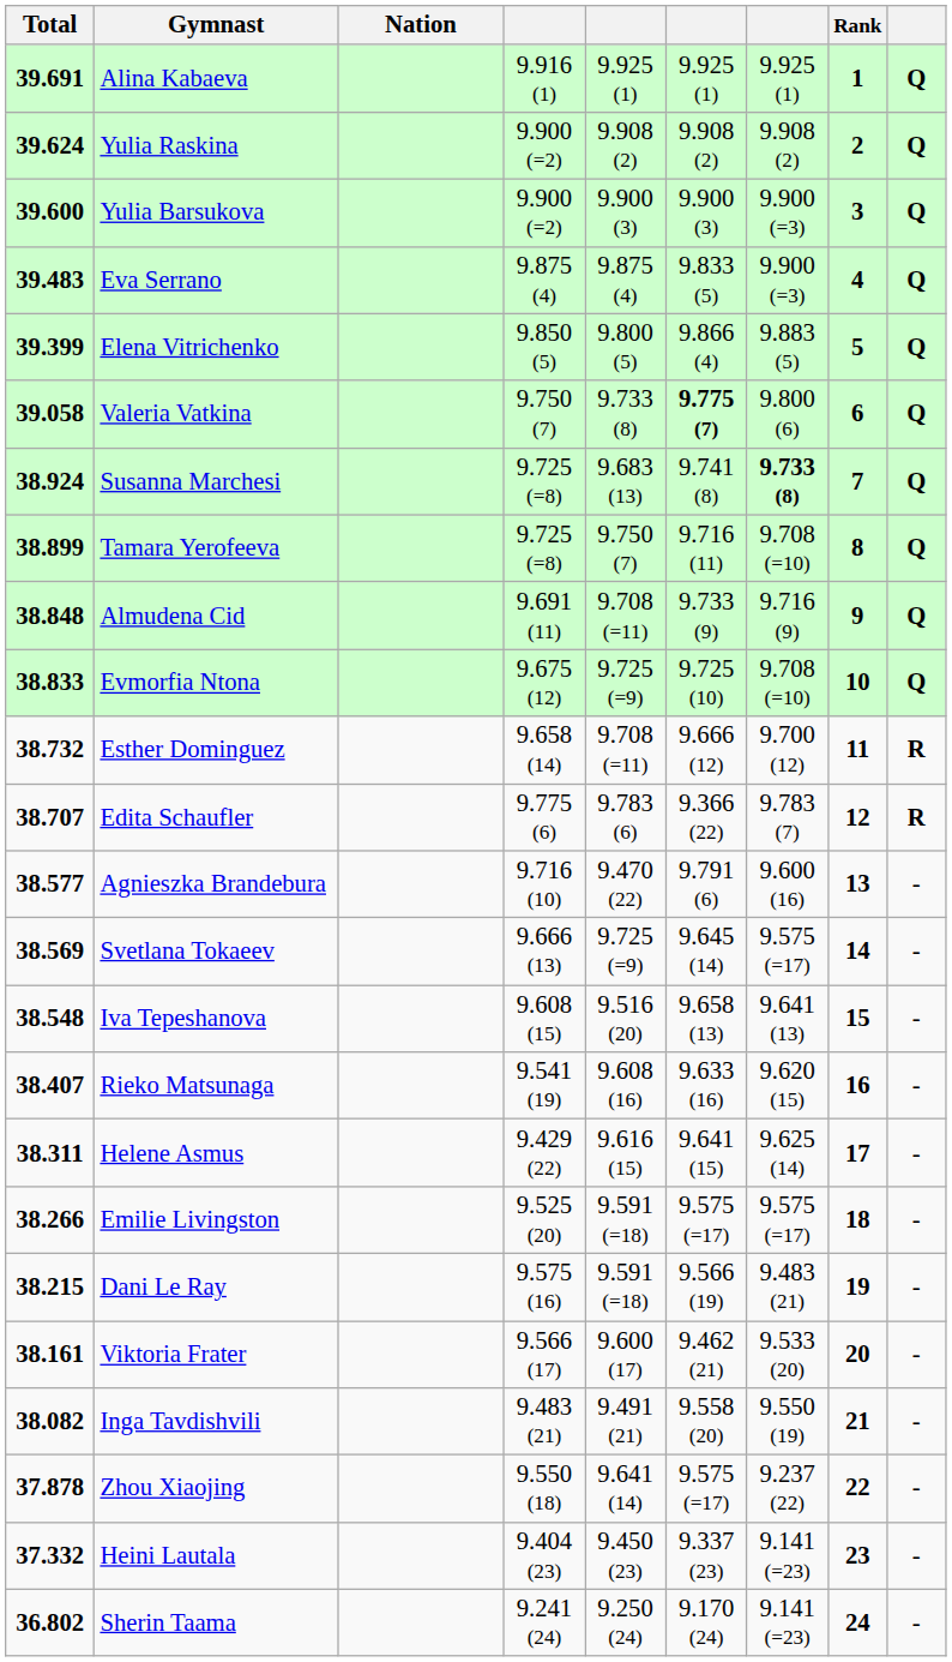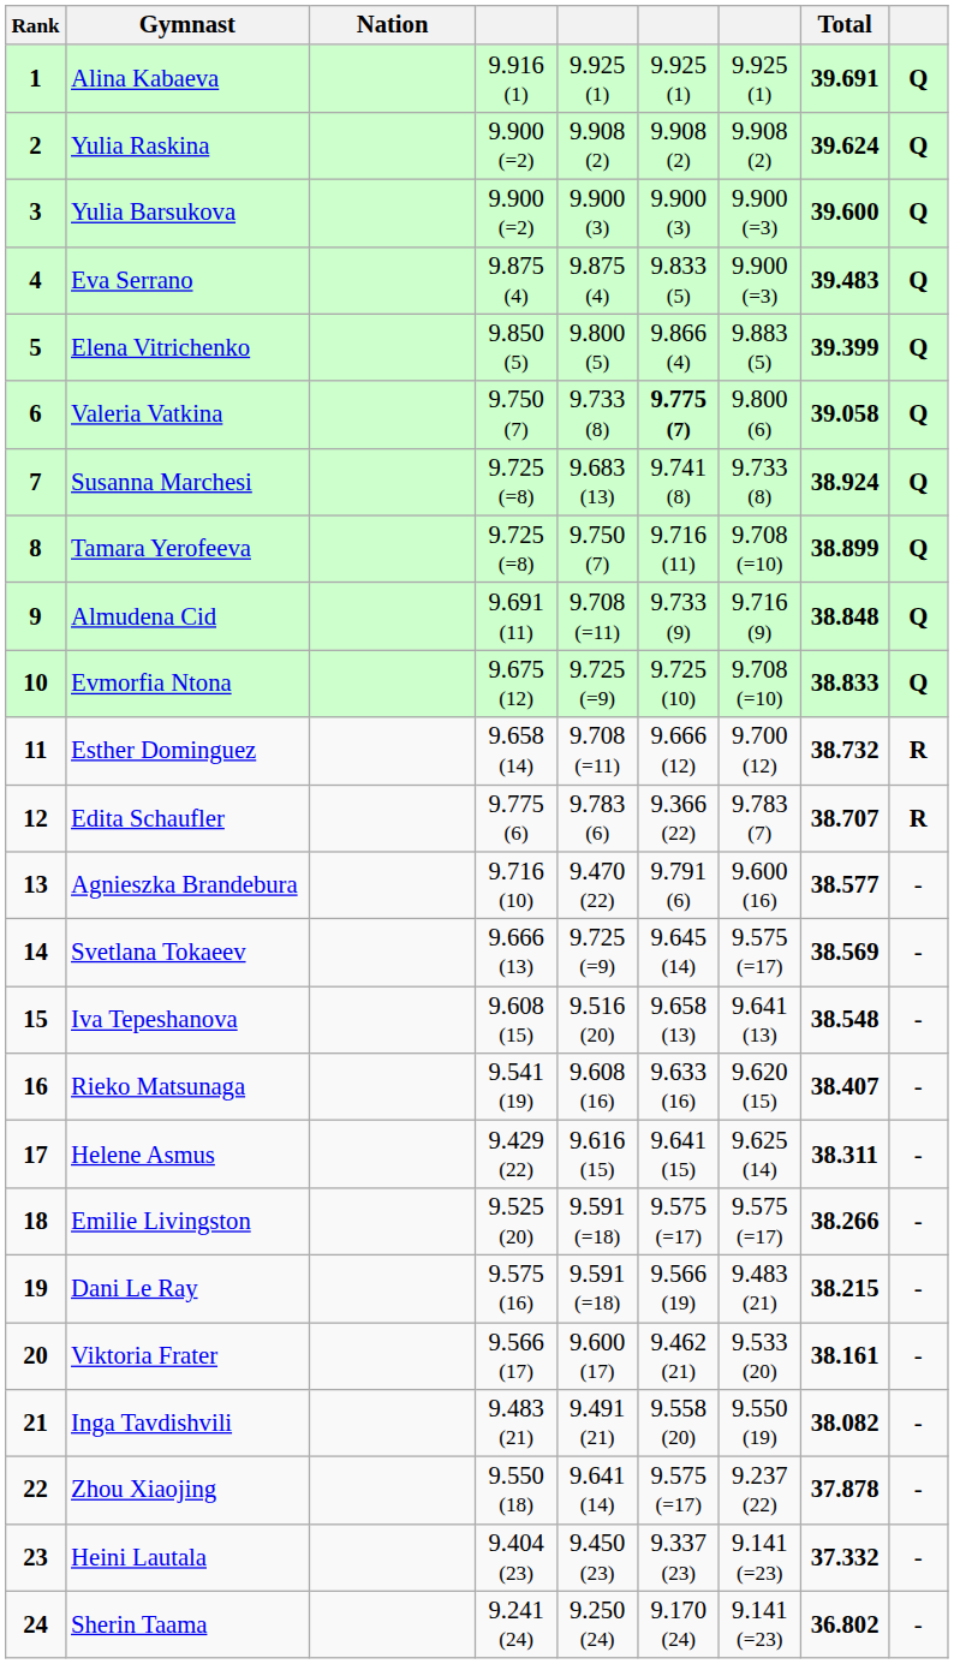columns swapped: Rank <-> Total
Susanna Marchesi | column 7: bold -> normal
